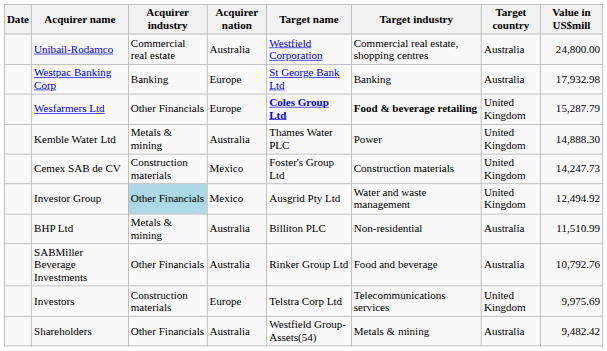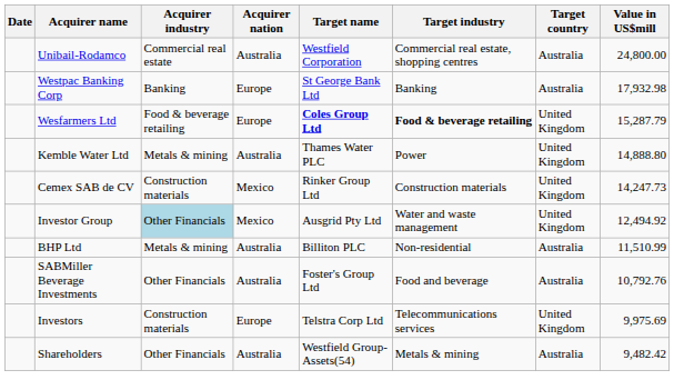Wesfarmers Ltd | Acquirer industry: Other Financials -> Food & beverage retailing
Kemble Water Ltd | Value in US$mill: 14,888.30 -> 14,888.80
Cemex SAB de CV | Target name: Foster's Group Ltd -> Rinker Group Ltd
SABMiller Beverage Investments | Target name: Rinker Group Ltd -> Foster's Group Ltd
